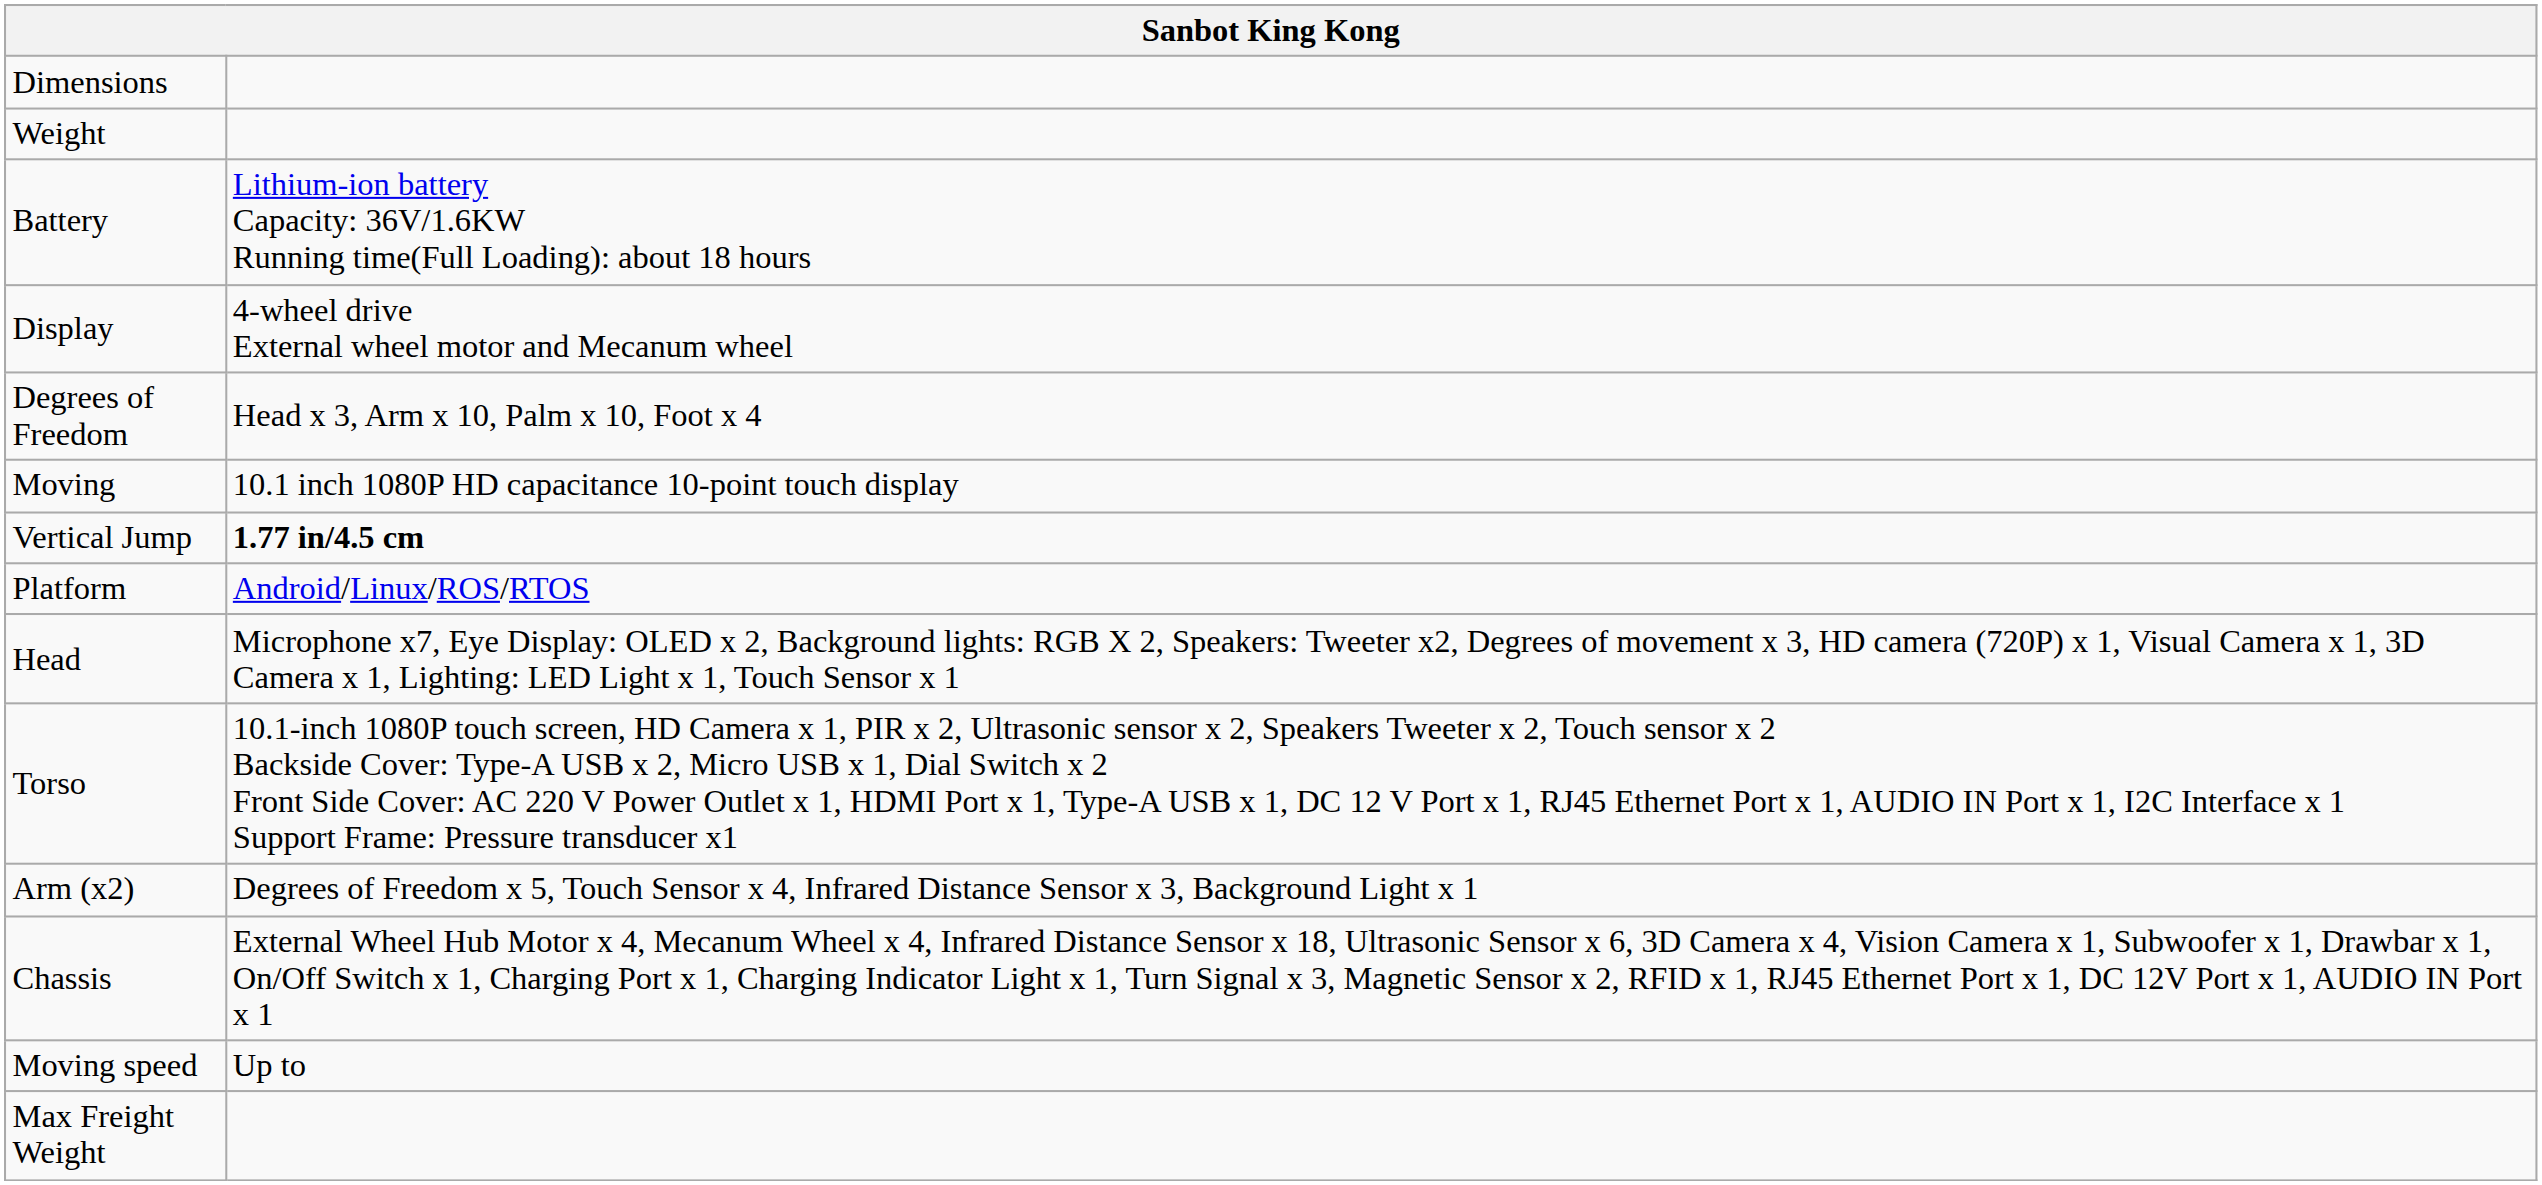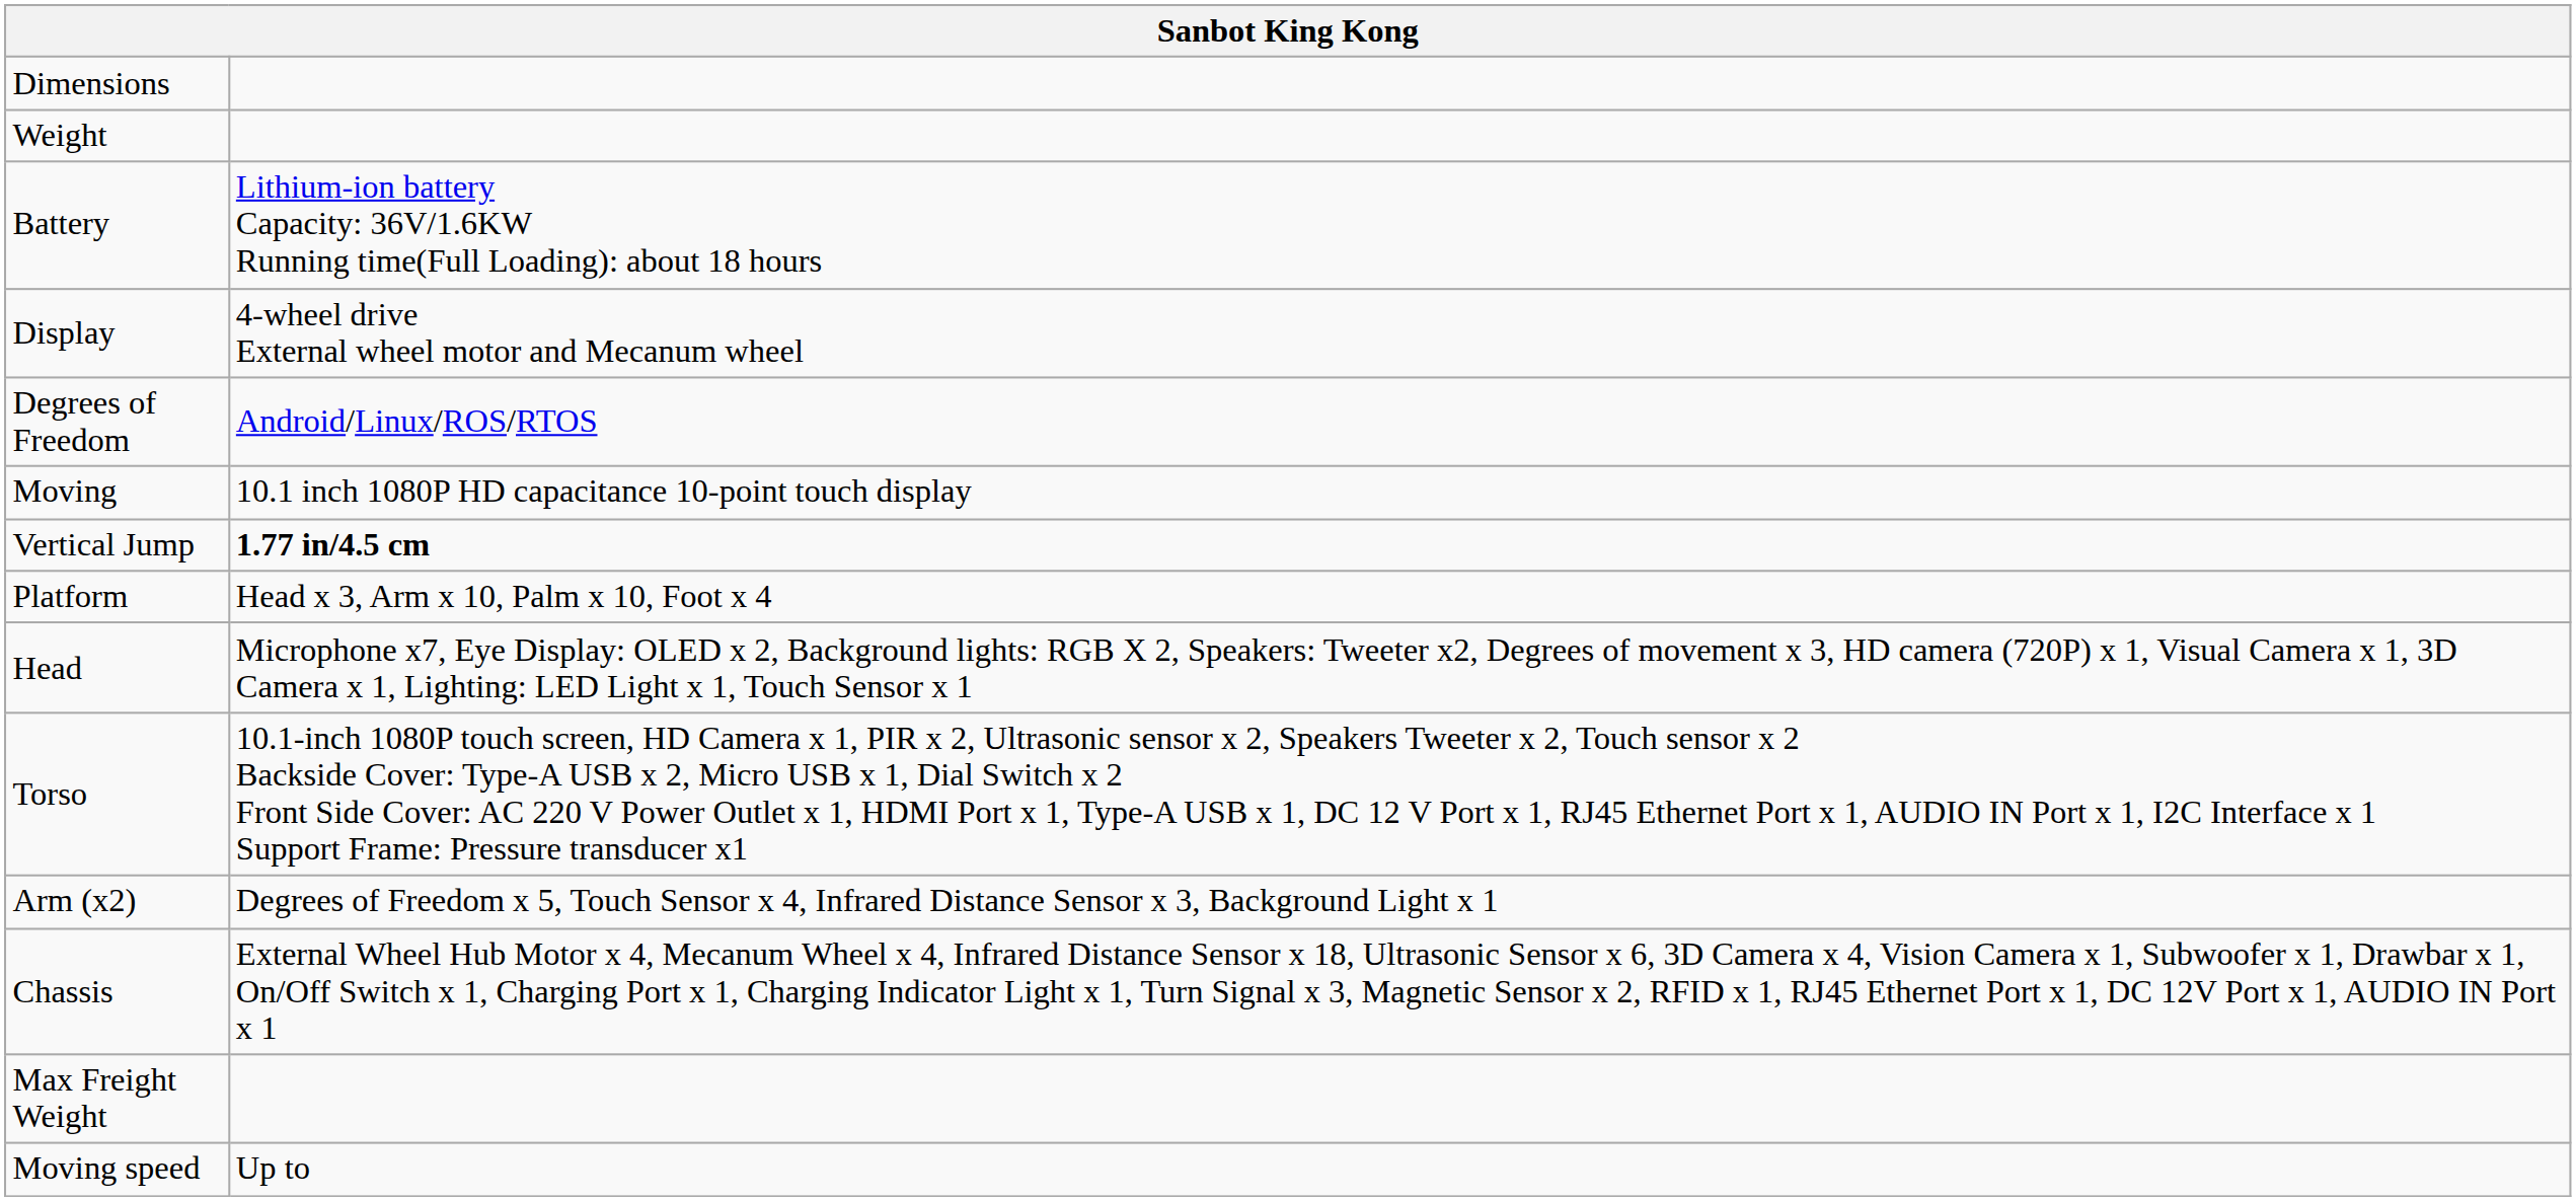Degrees of Freedom | column 2: Head x 3, Arm x 10, Palm x 10, Foot x 4 -> Android/Linux/ROS/RTOS
Platform | column 2: Android/Linux/ROS/RTOS -> Head x 3, Arm x 10, Palm x 10, Foot x 4
rows swapped: Moving speed <-> Max Freight Weight
